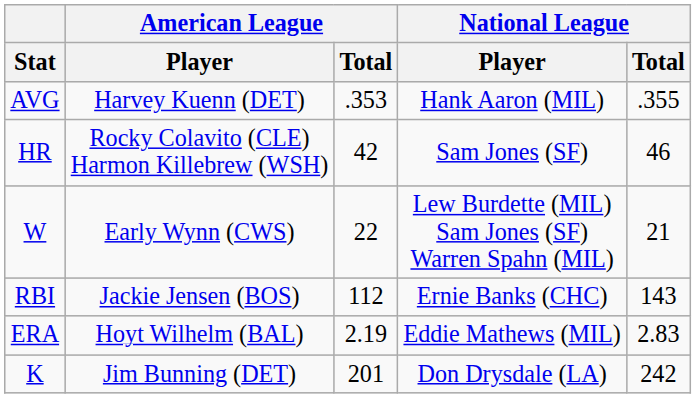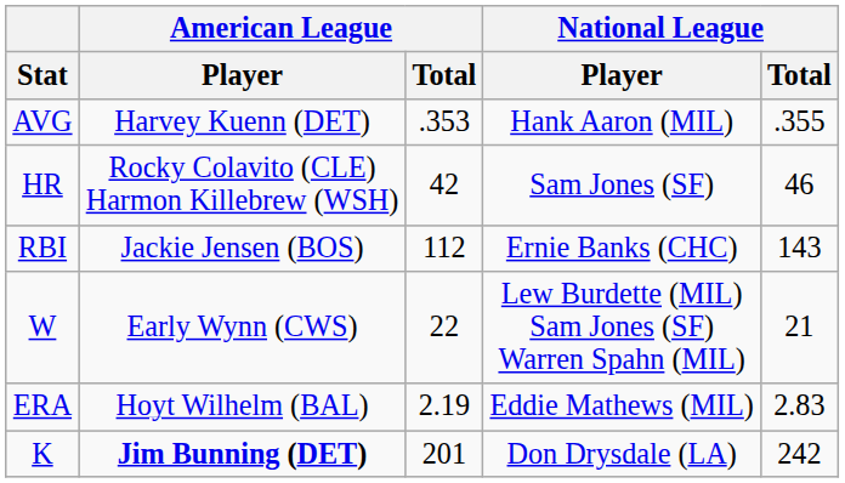rows swapped: RBI <-> W
K | American League / Player: normal -> bold
